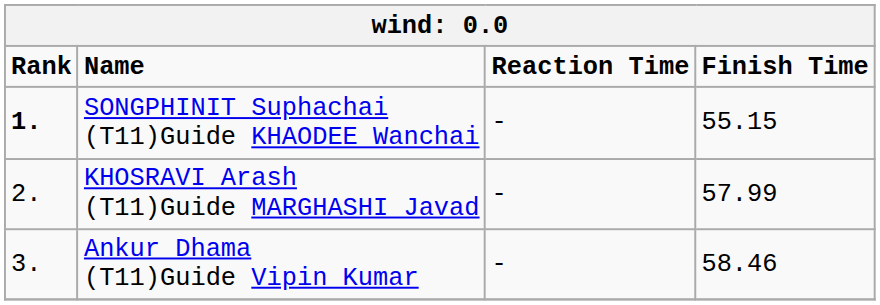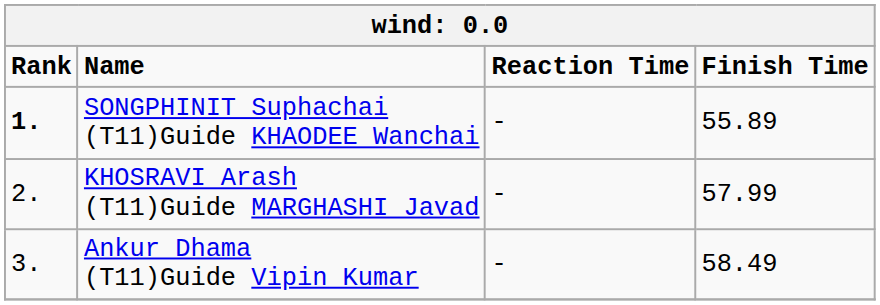SONGPHINIT Suphachai (T11)Guide KHAODEE Wanchai | Finish Time: 55.15 -> 55.89
Ankur Dhama (T11)Guide Vipin Kumar | Finish Time: 58.46 -> 58.49
